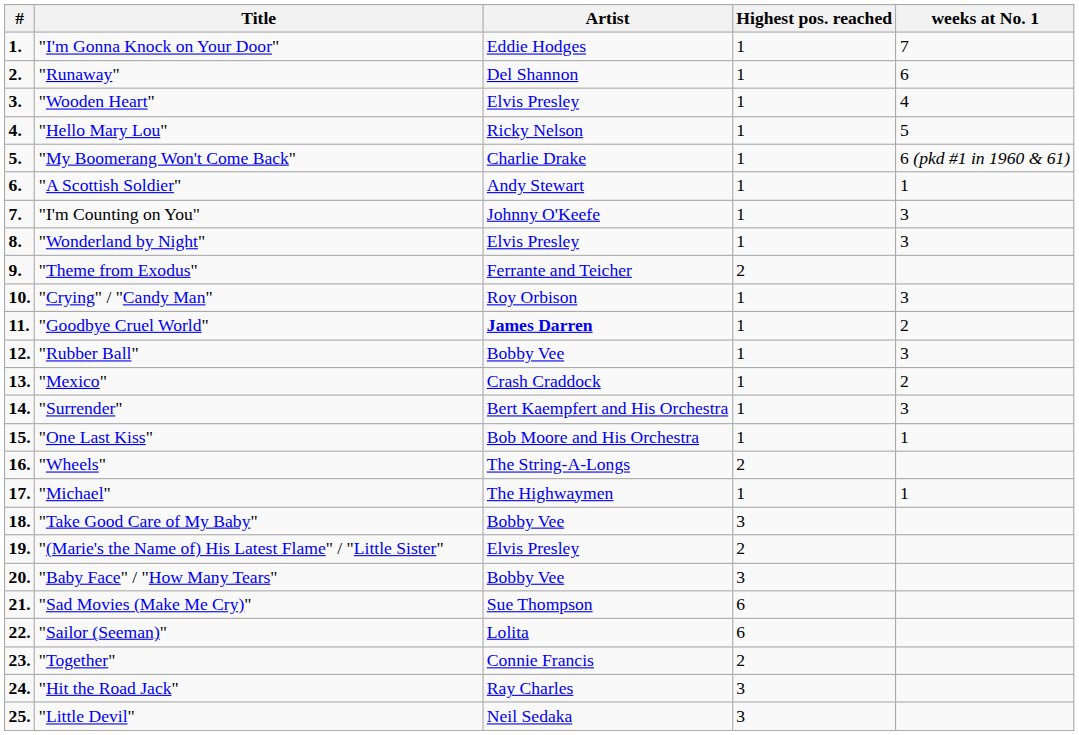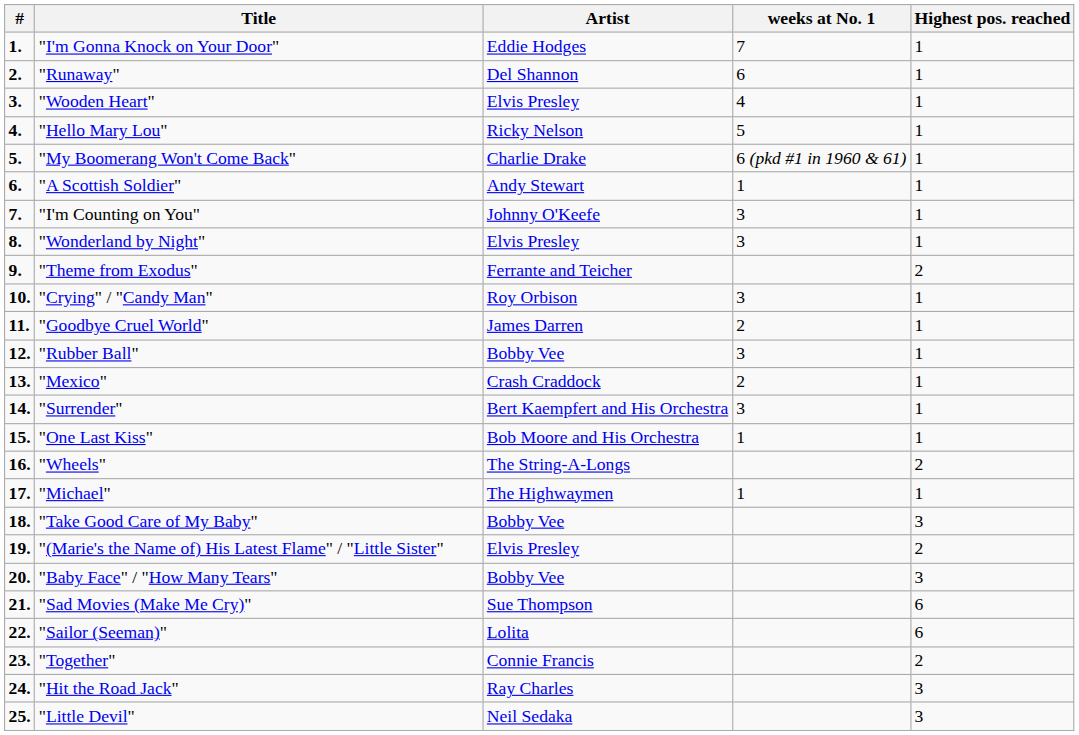columns swapped: Highest pos. reached <-> weeks at No. 1
"Goodbye Cruel World" | Artist: bold -> normal
